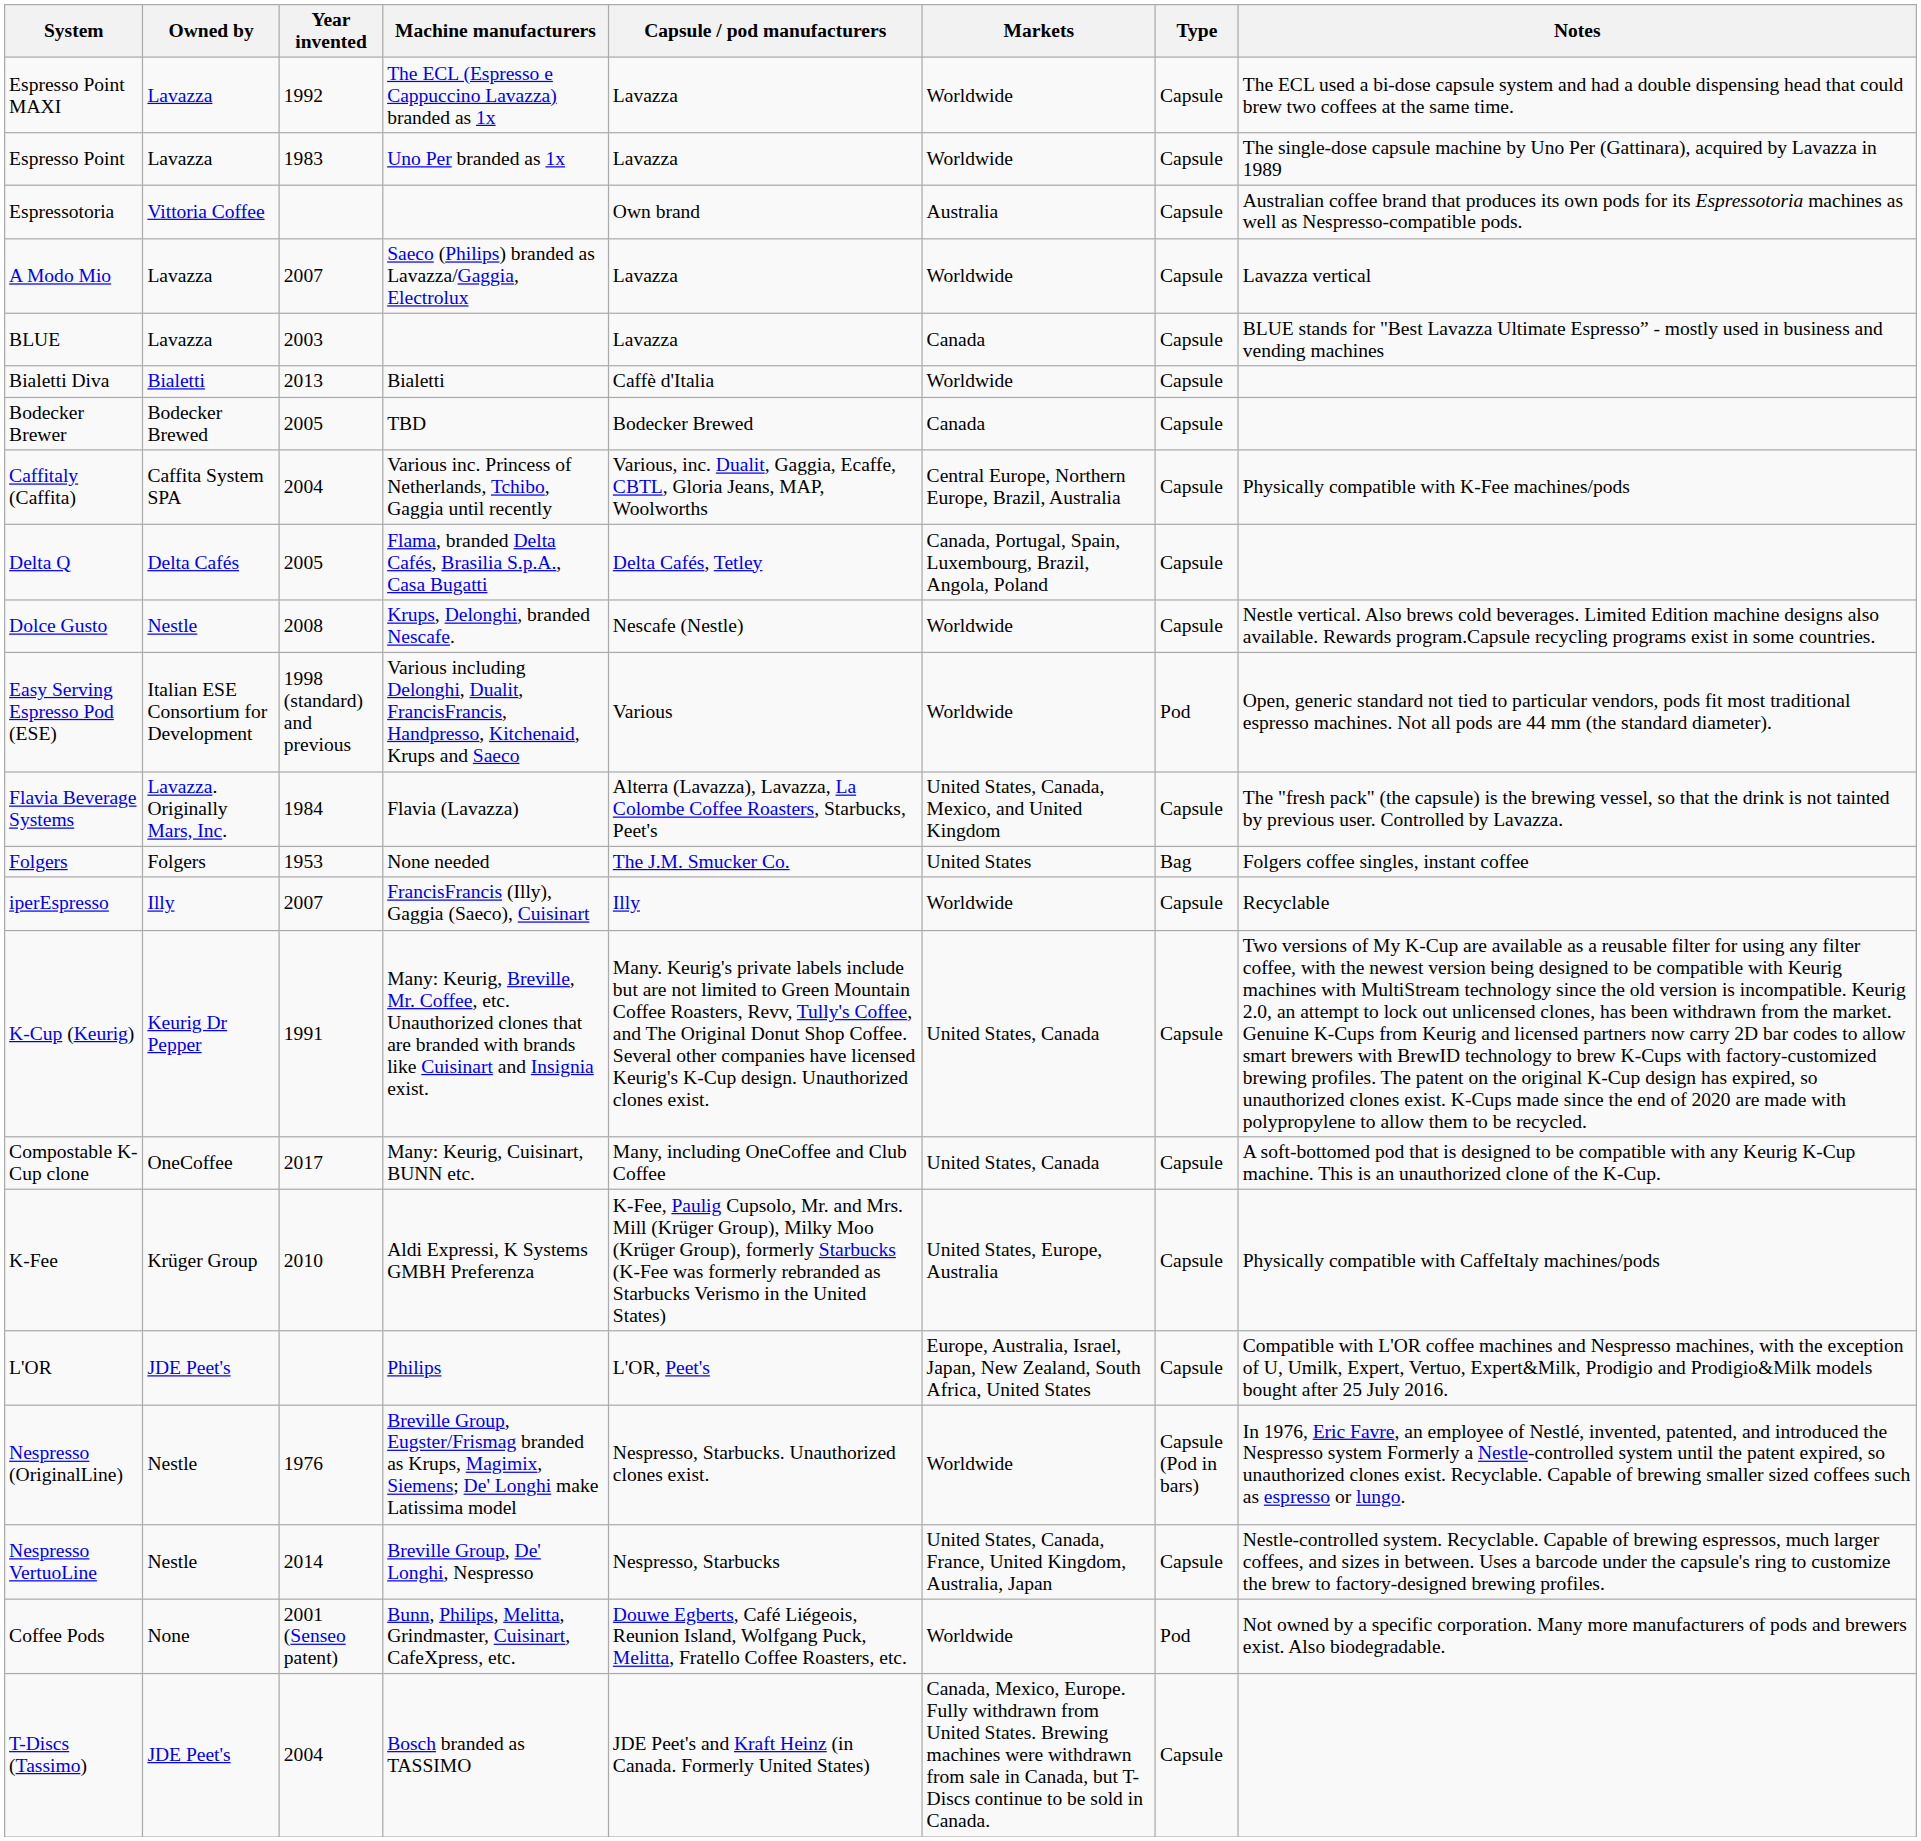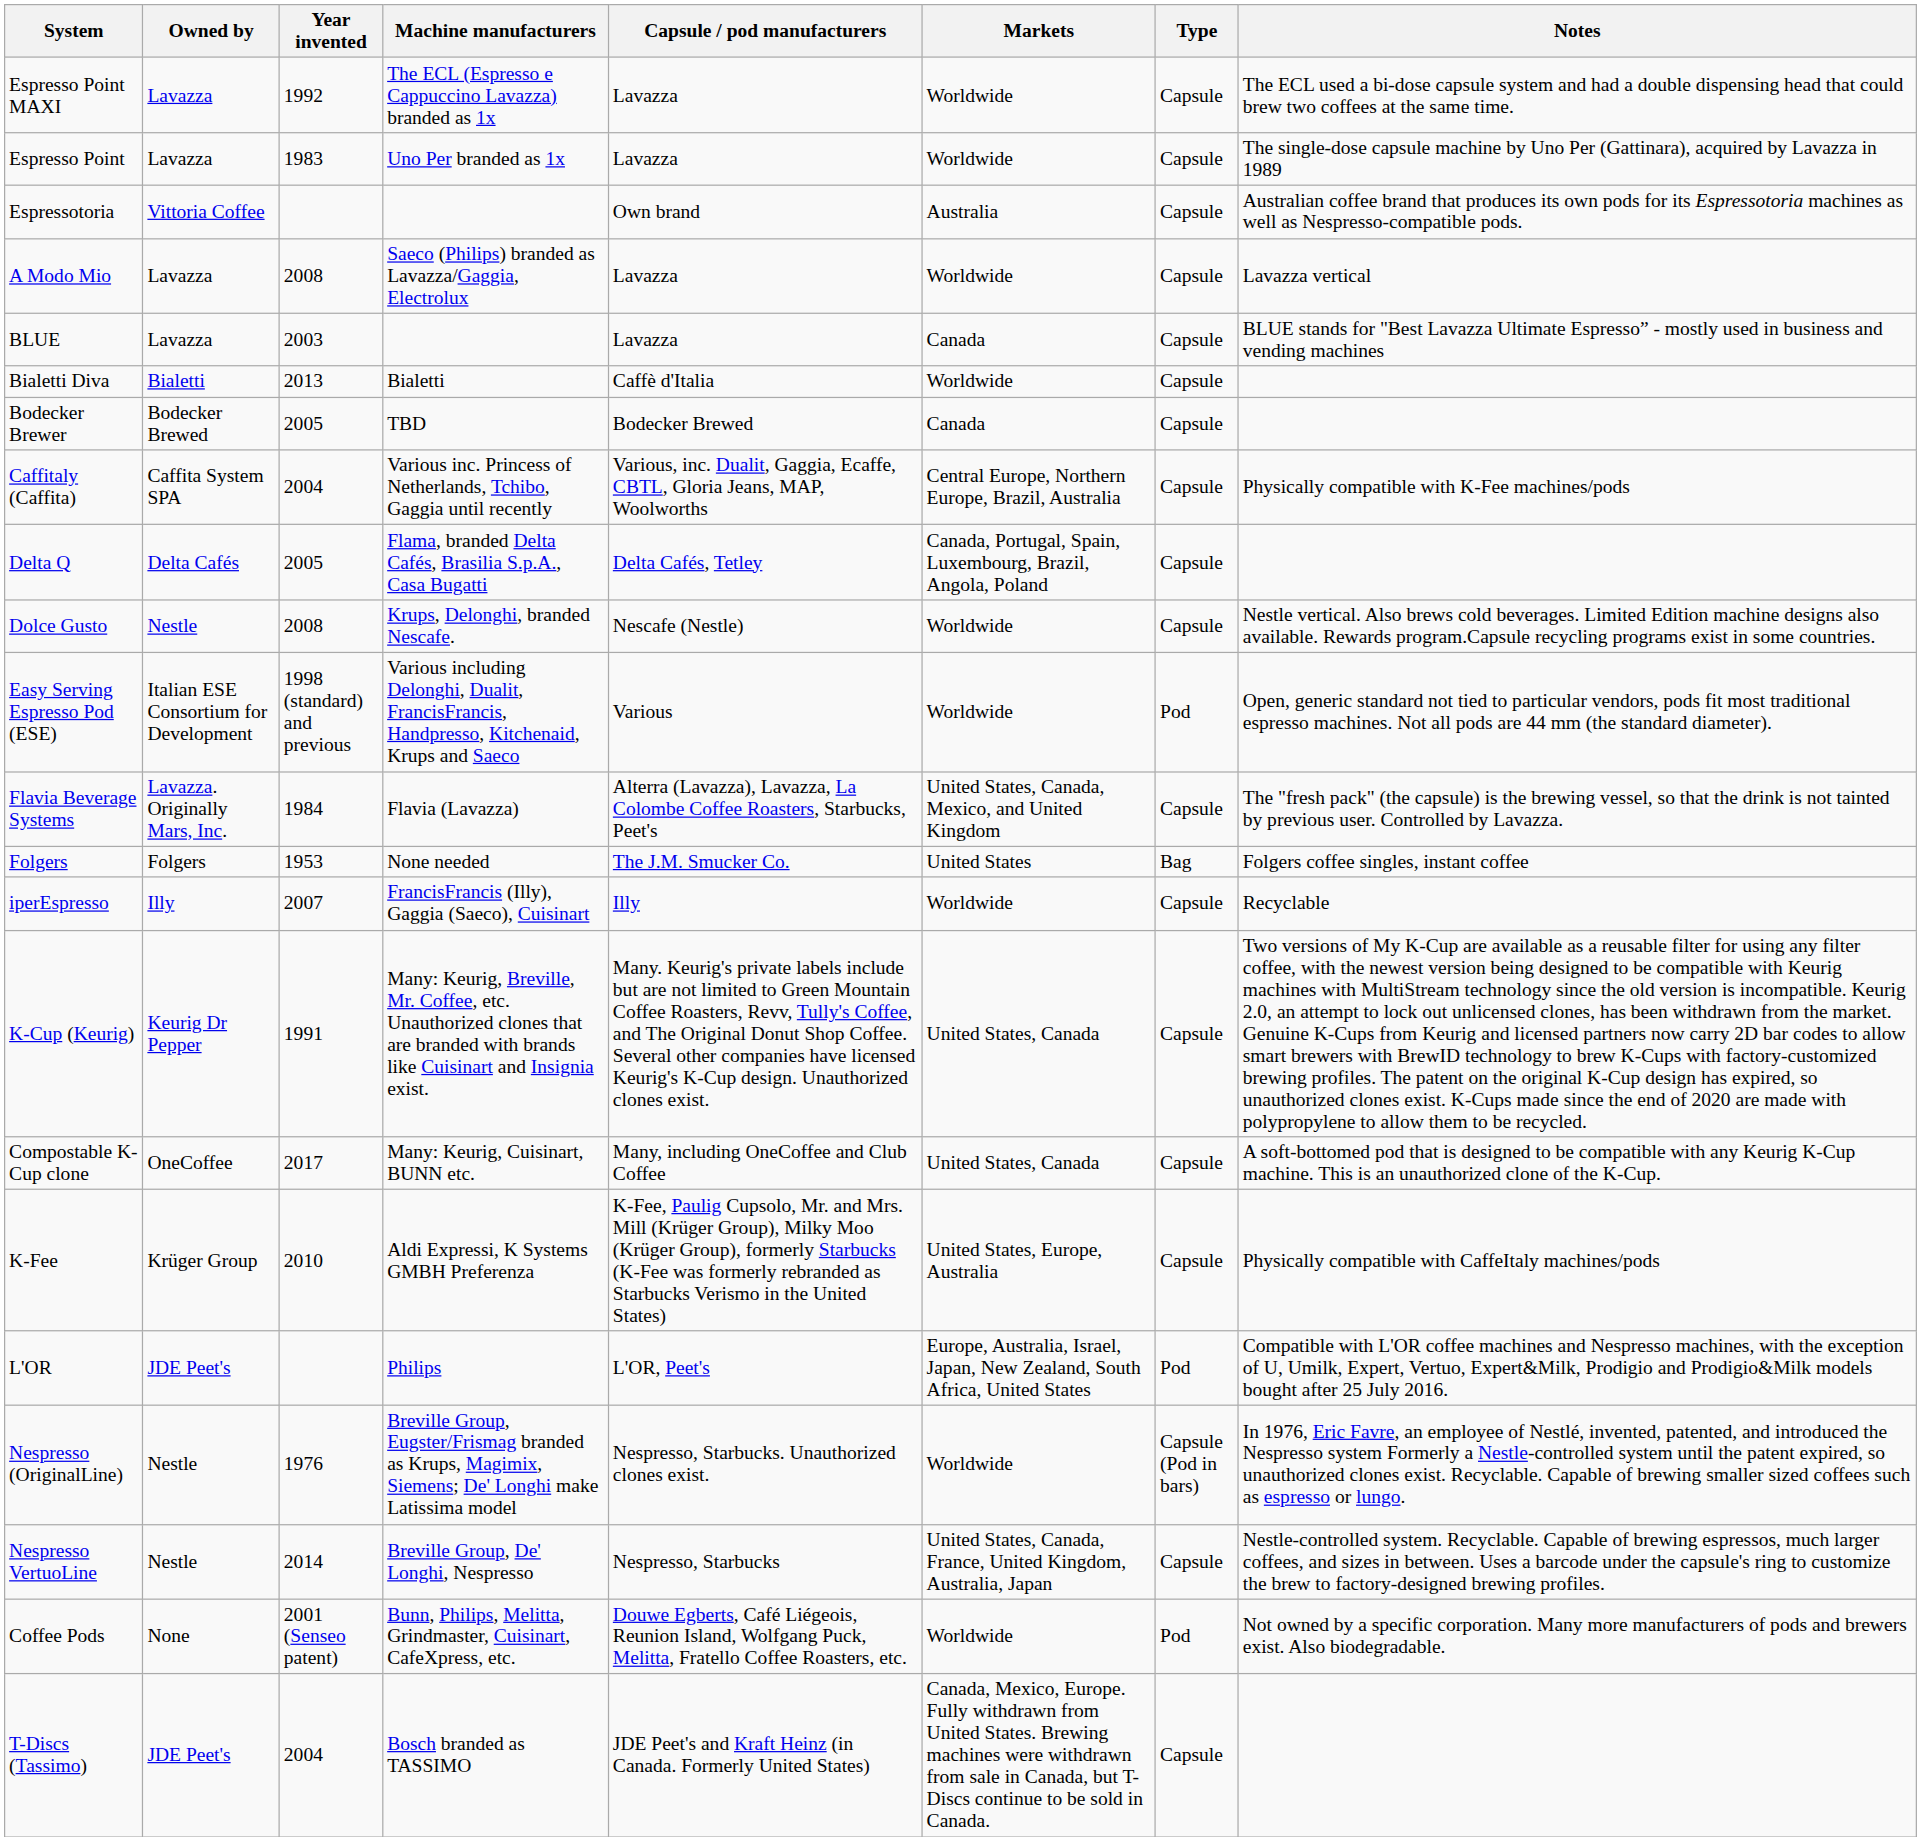A Modo Mio | Year invented: 2007 -> 2008
L'OR | Type: Capsule -> Pod
